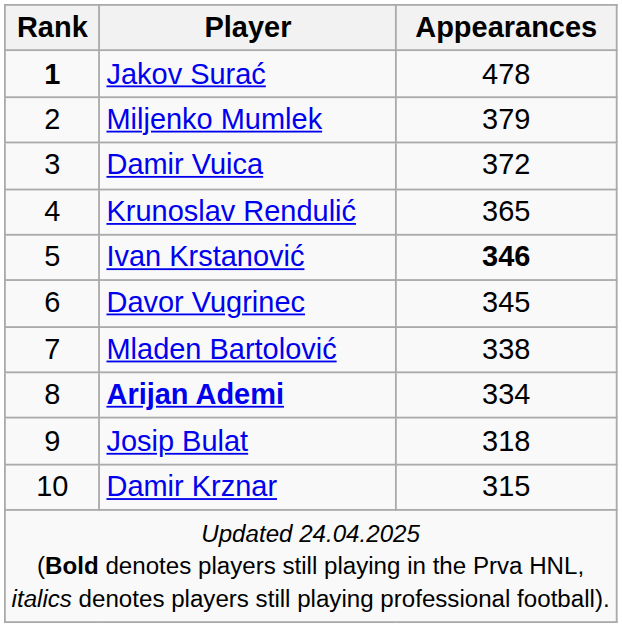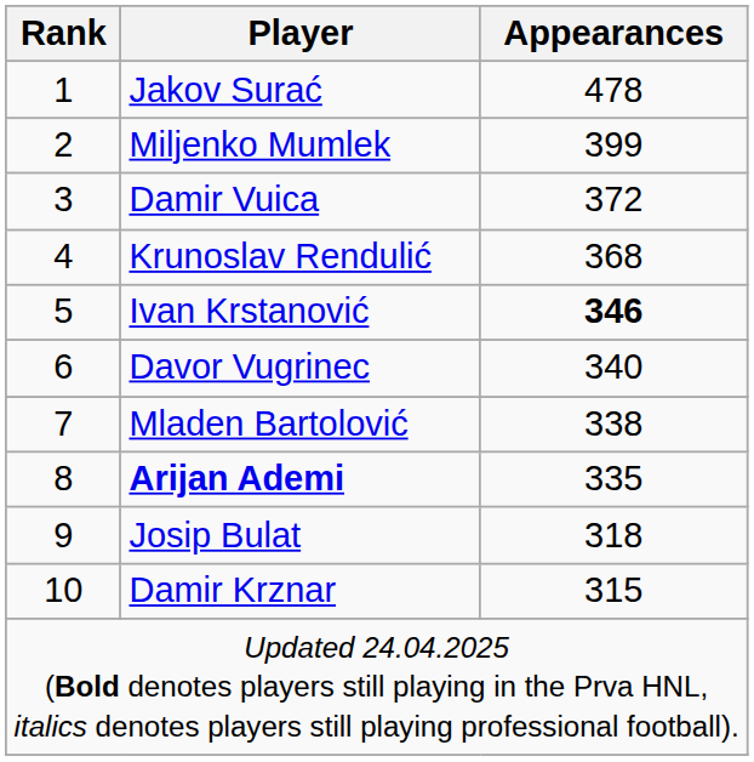Jakov Surać | Rank: bold -> normal
Miljenko Mumlek | Appearances: 379 -> 399
Krunoslav Rendulić | Appearances: 365 -> 368
Davor Vugrinec | Appearances: 345 -> 340
Arijan Ademi | Appearances: 334 -> 335
